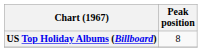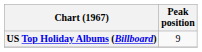US Top Holiday Albums (Billboard) | Peak position: 8 -> 9
